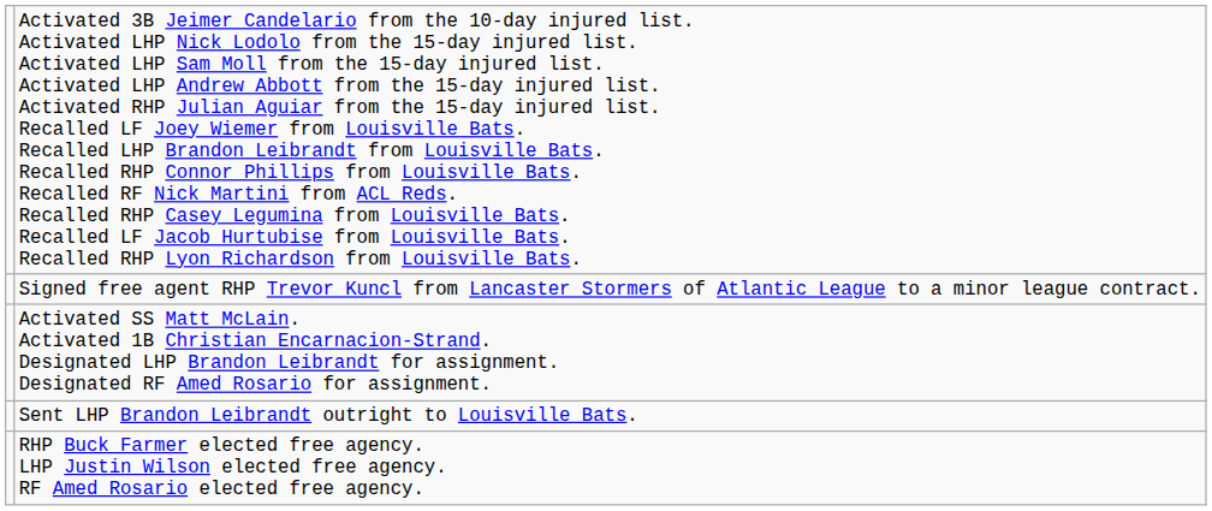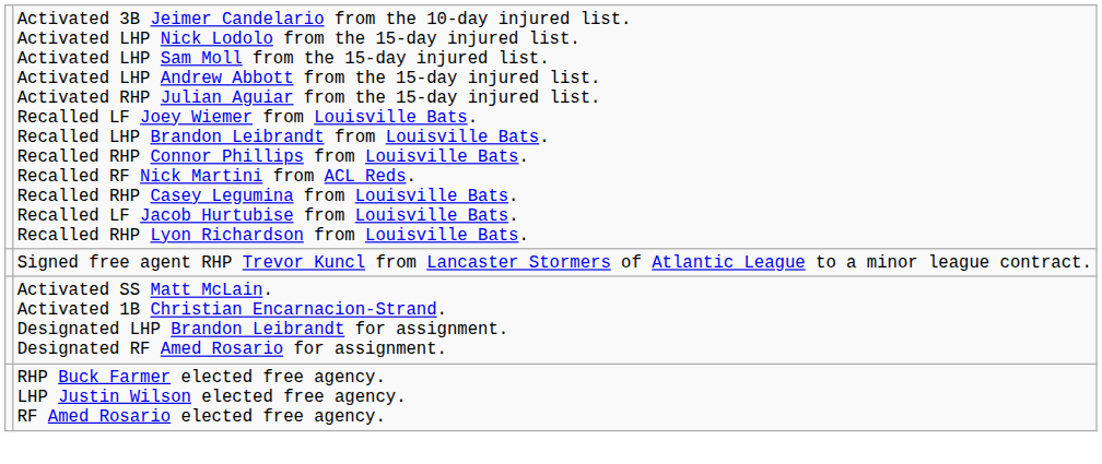- row: Sent LHP Brandon Leibrandt outright to Louisville Bats.
